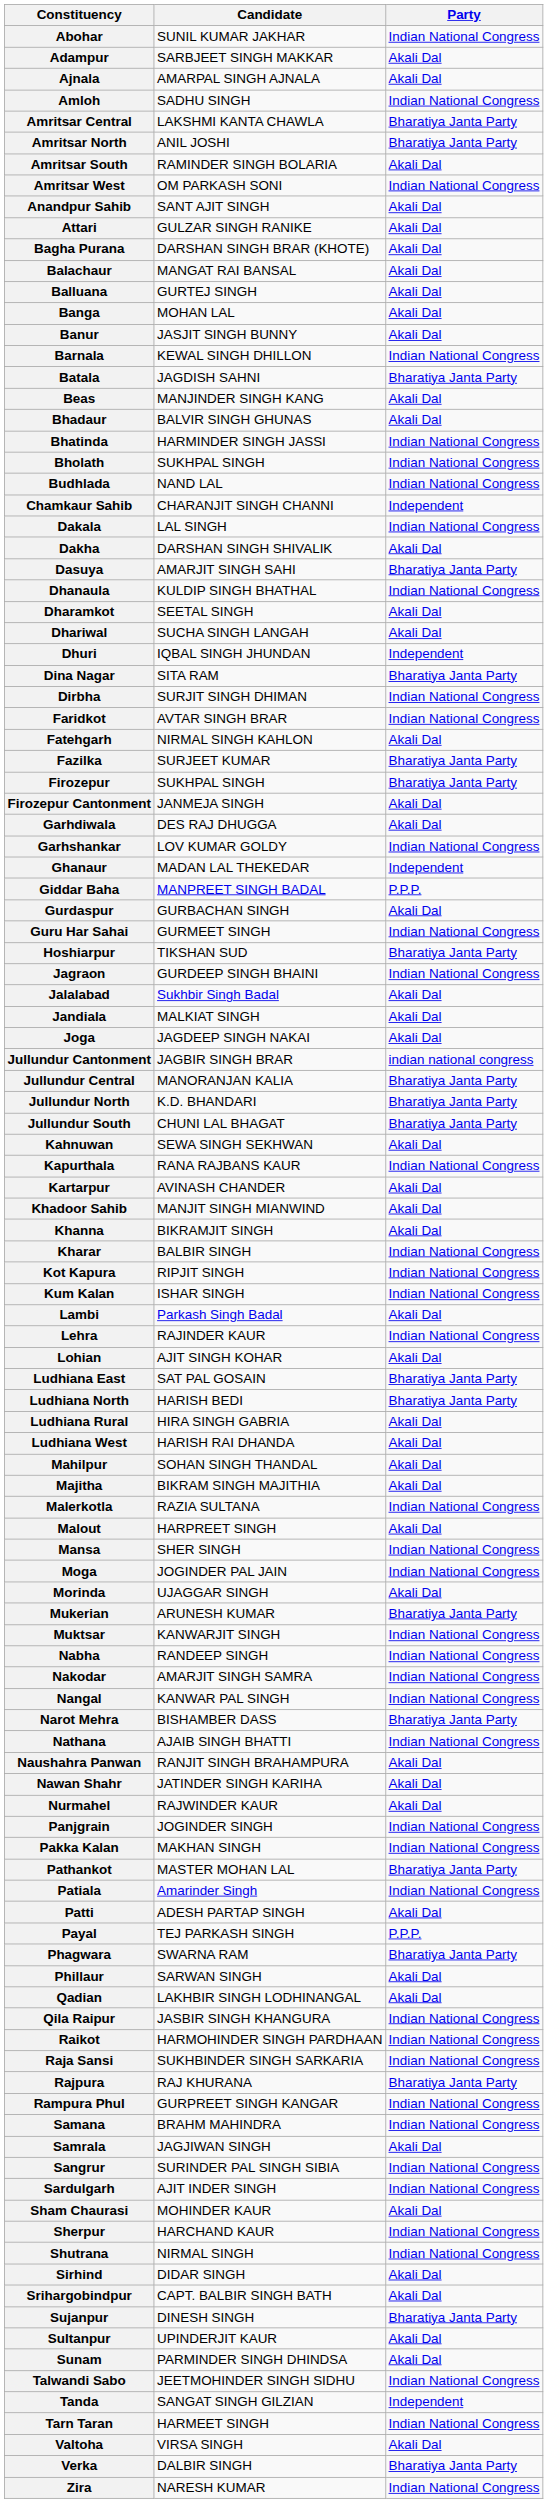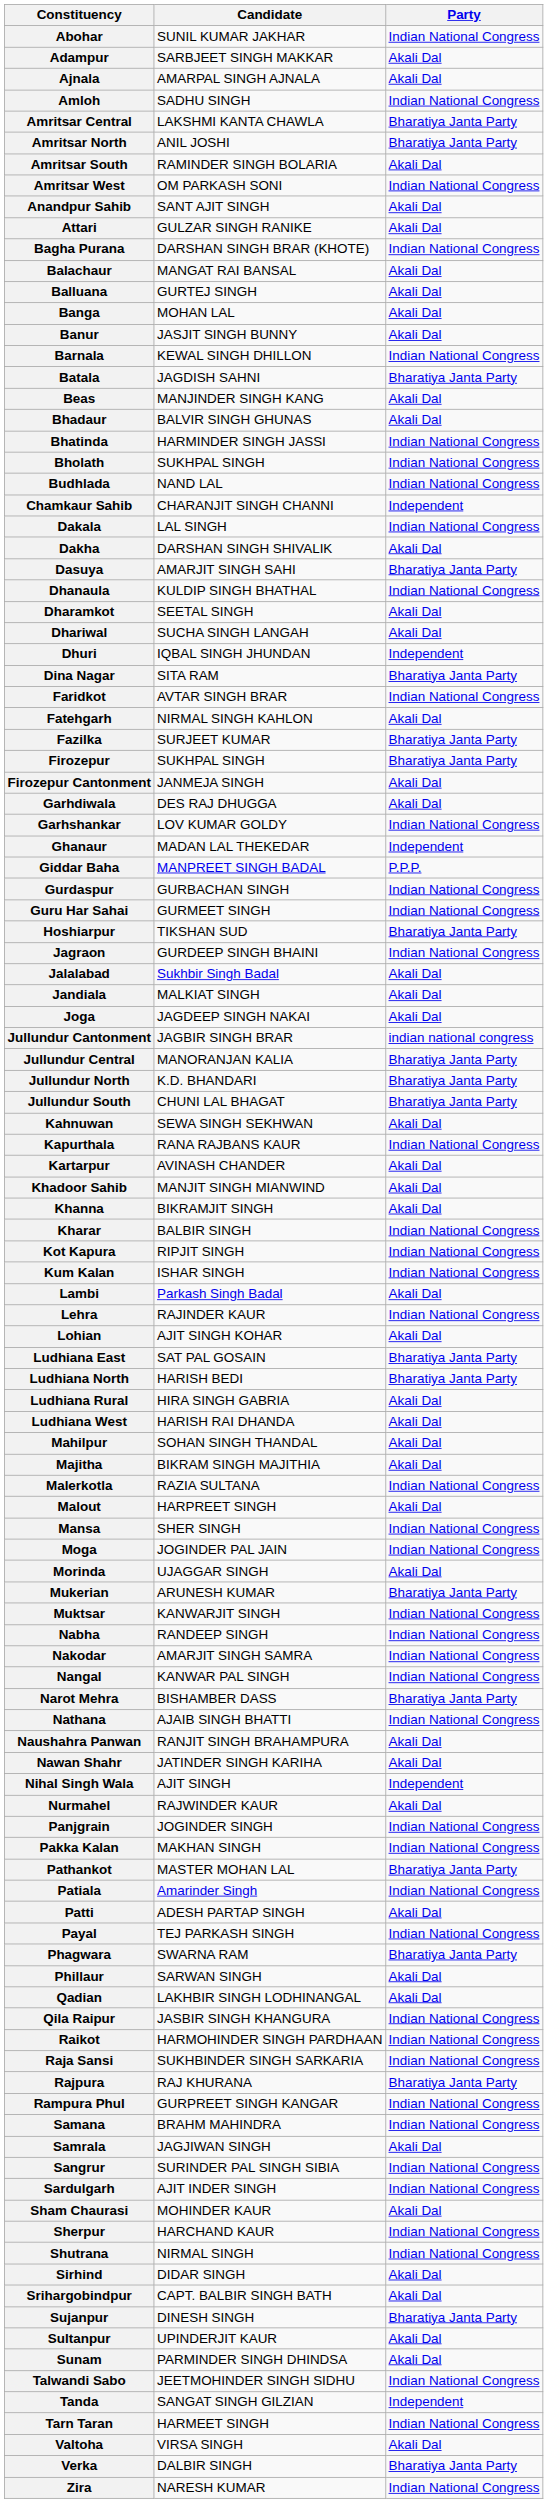Bagha Purana | Party: Akali Dal -> Indian National Congress
- row: Dirbha | SURJIT SINGH DHIMAN | Indian National Congress
Gurdaspur | Party: Akali Dal -> Indian National Congress
+ row: Nihal Singh Wala | AJIT SINGH | Independent
Payal | Party: P.P.P. -> Indian National Congress
